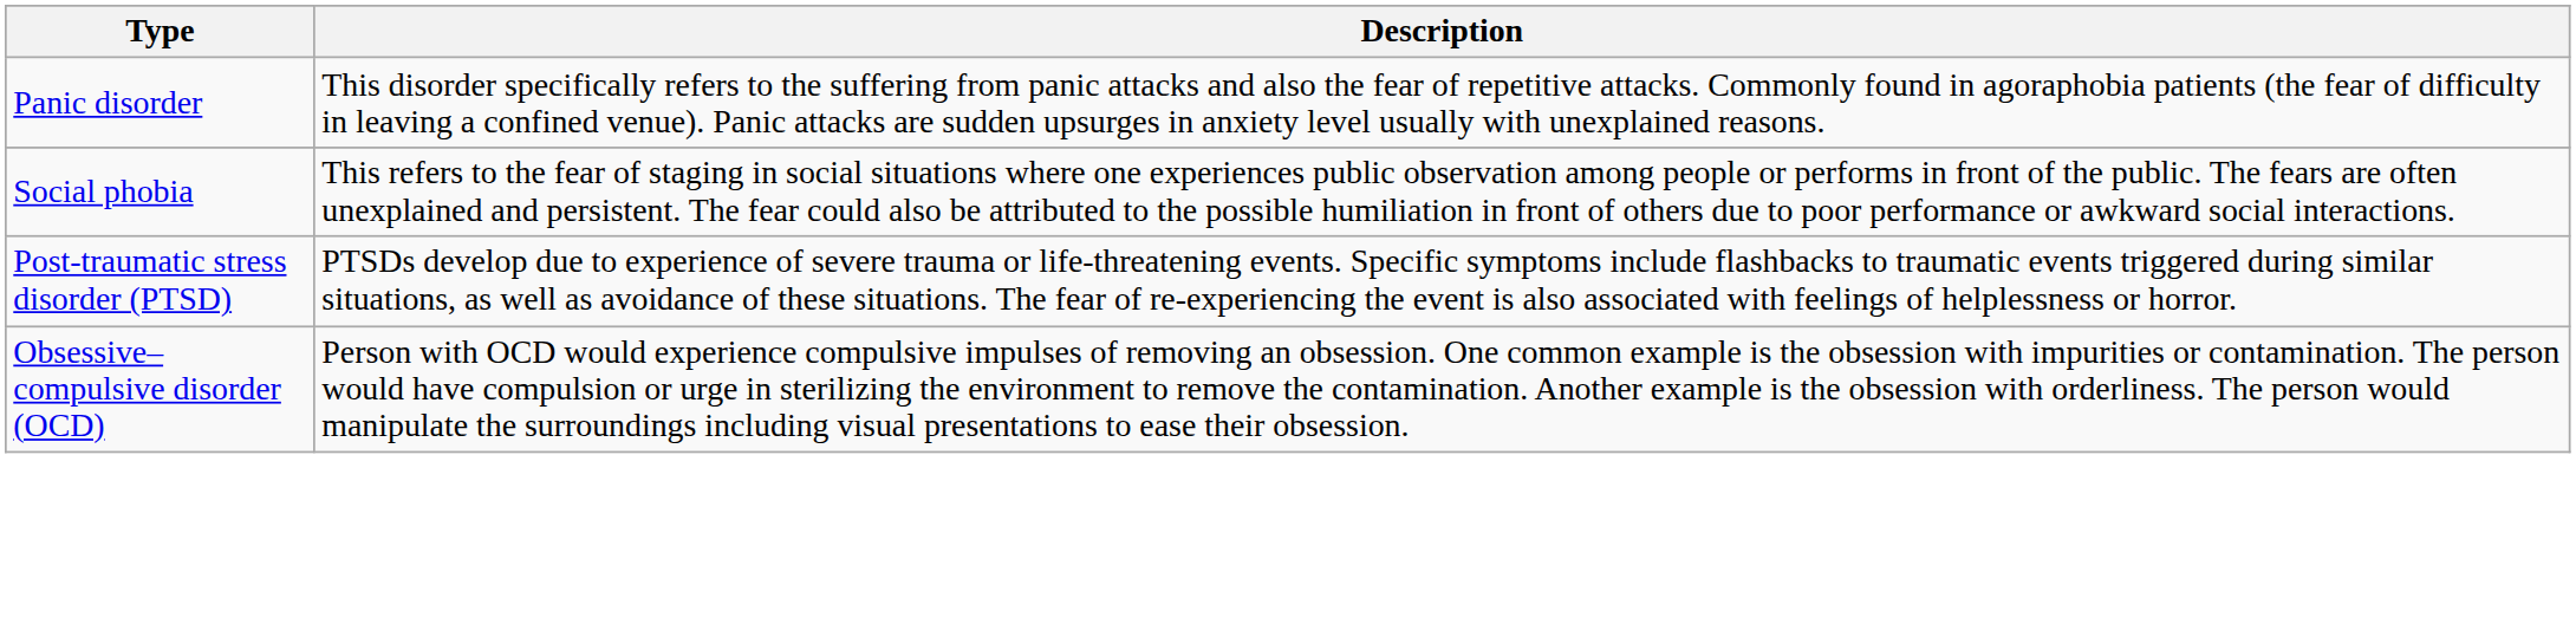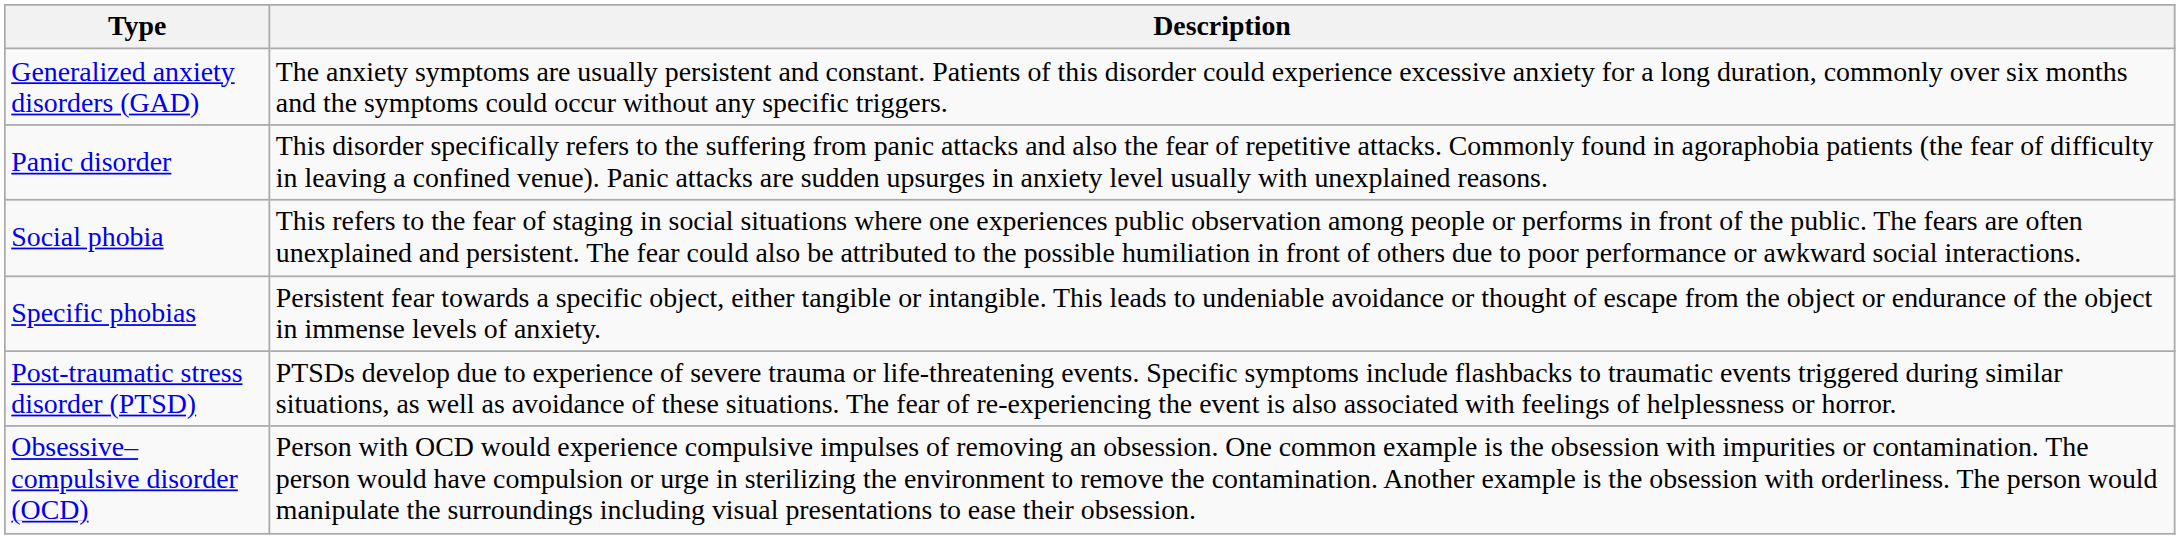+ row: Generalized anxiety disorders (GAD) | The anxiety symptoms are usually persistent and constant. Patients of this disorder could experience excessive anxiety for a long duration, commonly over six months and the symptoms could occur without any specific triggers.
+ row: Specific phobias | Persistent fear towards a specific object, either tangible or intangible. This leads to undeniable avoidance or thought of escape from the object or endurance of the object in immense levels of anxiety.
